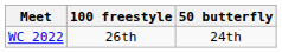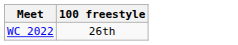- column: 50 butterfly | 24th
